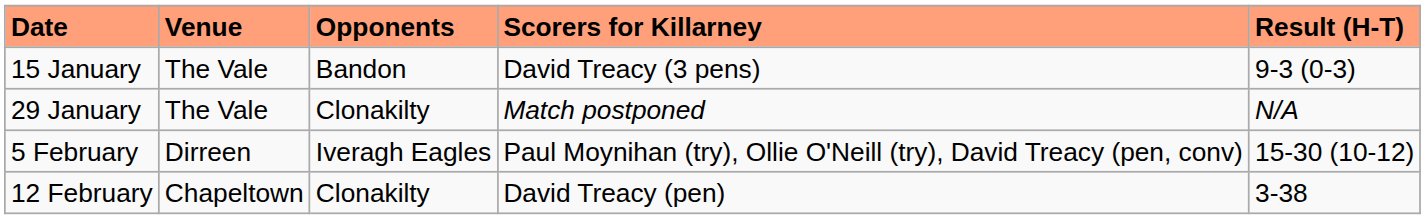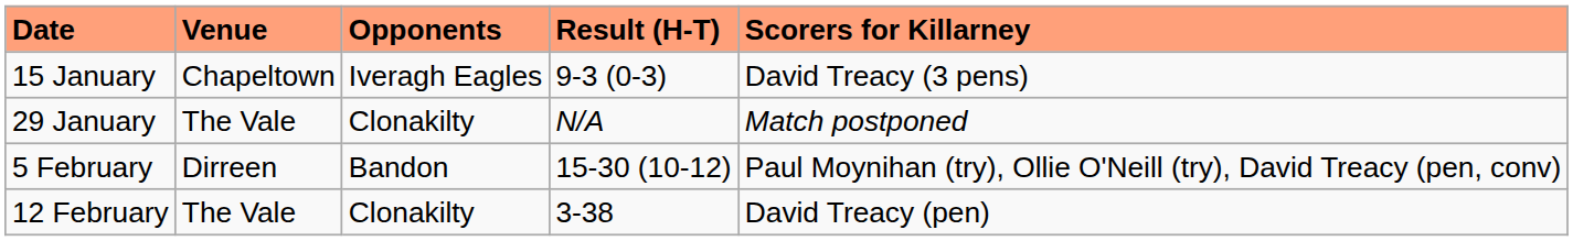columns swapped: Result (H-T) <-> Scorers for Killarney
15 January | Venue: The Vale -> Chapeltown
15 January | Opponents: Bandon -> Iveragh Eagles
5 February | Opponents: Iveragh Eagles -> Bandon
12 February | Venue: Chapeltown -> The Vale
